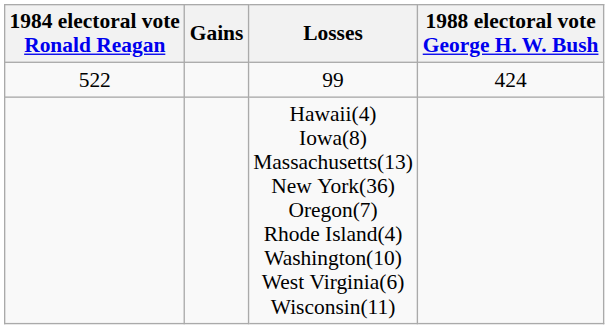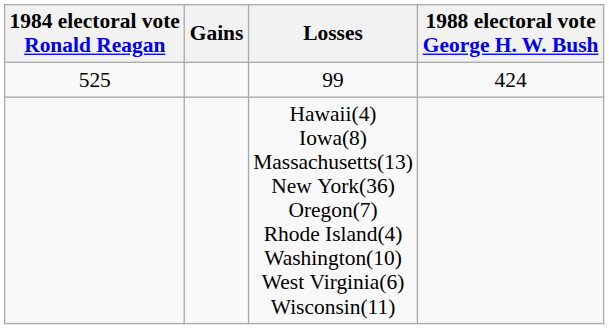99 | 1984 electoral vote Ronald Reagan: 522 -> 525
